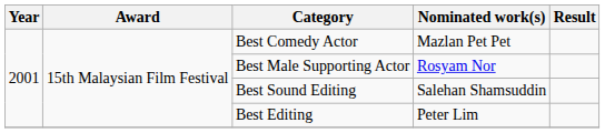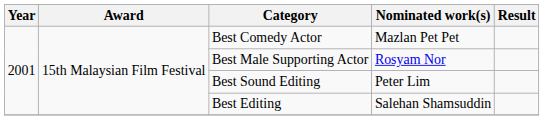Best Sound Editing | Nominated work(s): Salehan Shamsuddin -> Peter Lim
Best Editing | Nominated work(s): Peter Lim -> Salehan Shamsuddin
